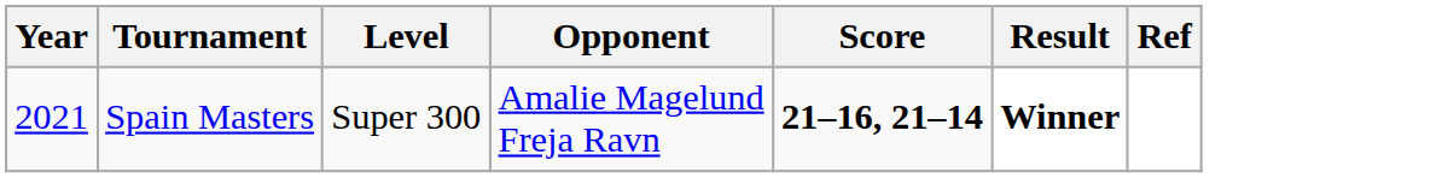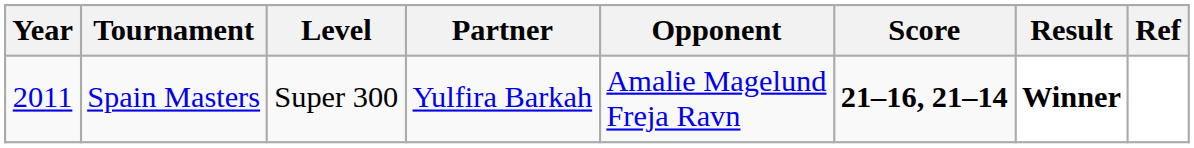+ column: Partner | Yulfira Barkah
Spain Masters | Year: 2021 -> 2011
